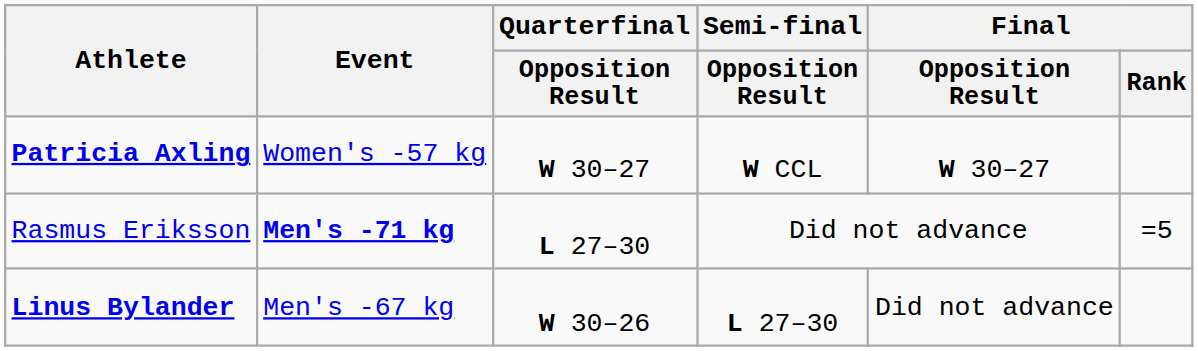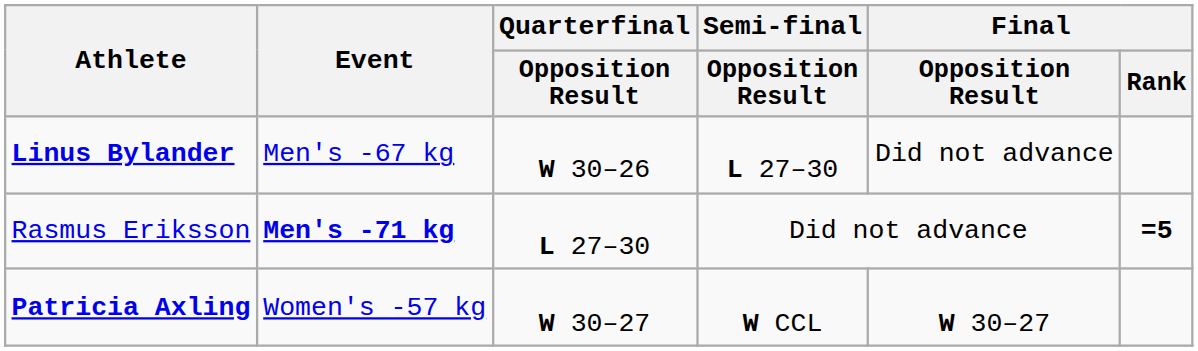rows swapped: Linus Bylander <-> Patricia Axling
Rasmus Eriksson | Final / Rank: normal -> bold
